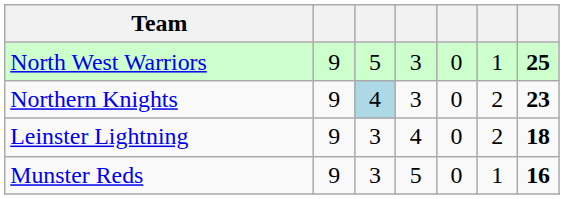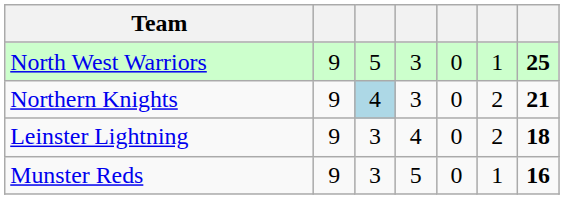Northern Knights | column 7: 23 -> 21
